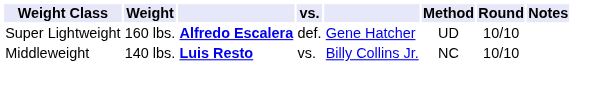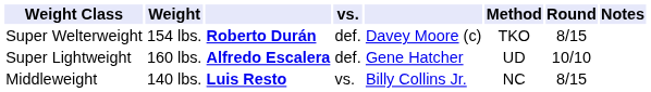+ row: Super Welterweight | 154 lbs. | Roberto Durán | def. | Davey Moore (c) | TKO | 8/15
Middleweight | Round: 10/10 -> 8/15
